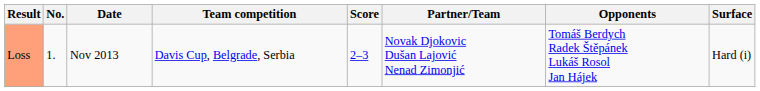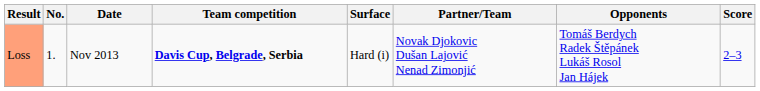columns swapped: Surface <-> Score
Loss | Team competition: normal -> bold
